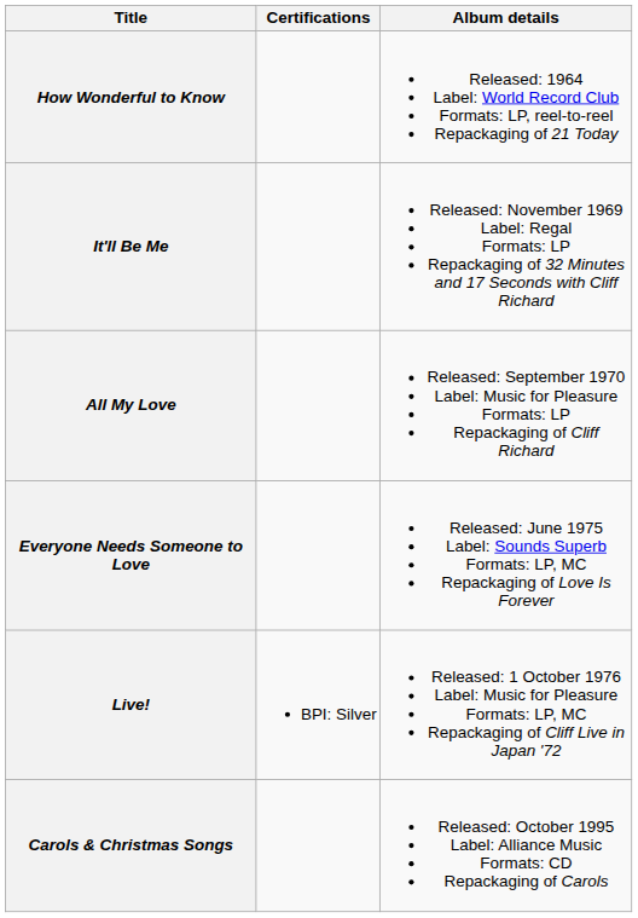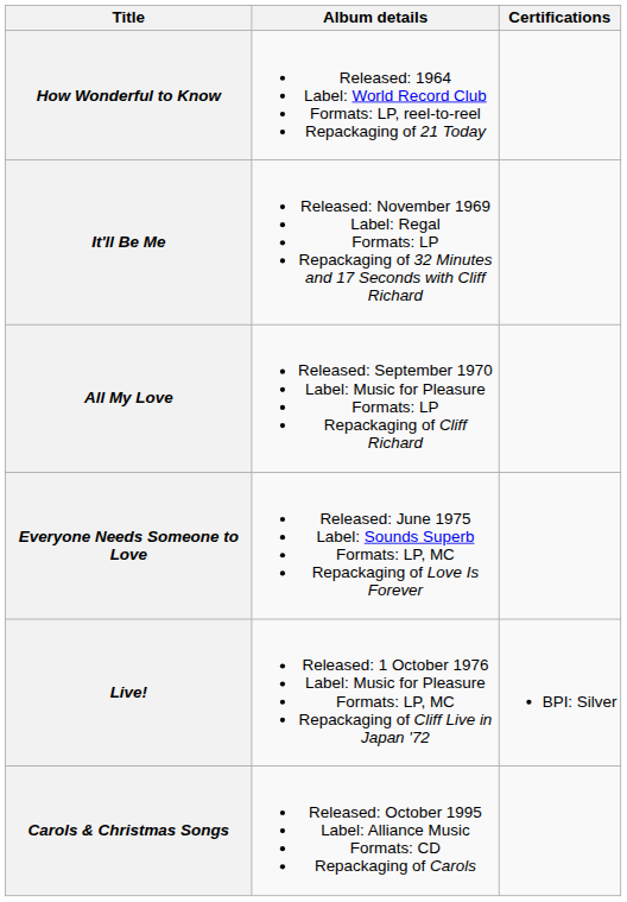columns swapped: Album details <-> Certifications
